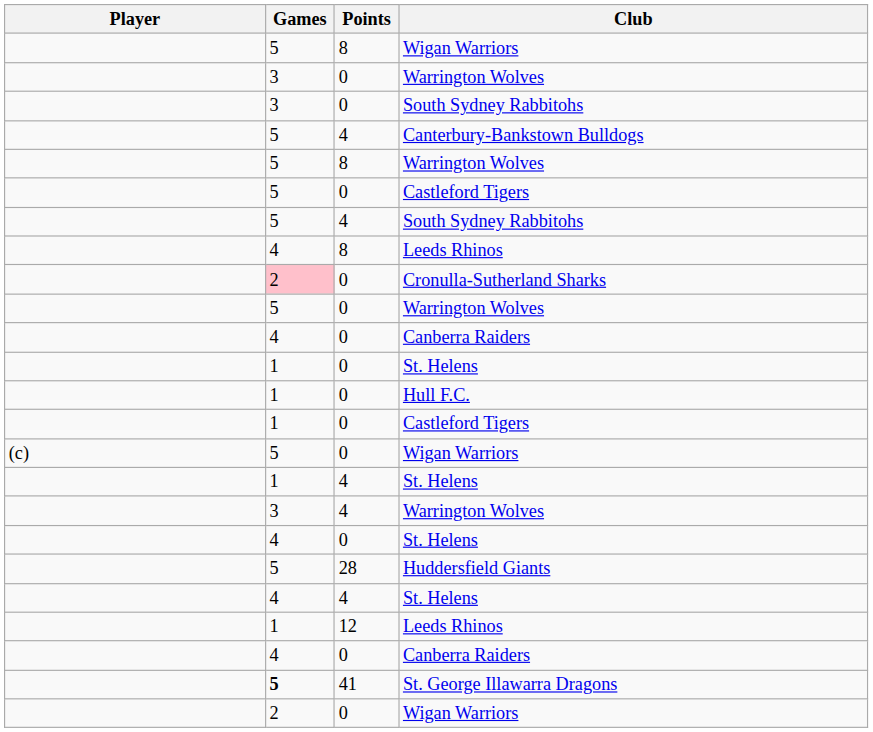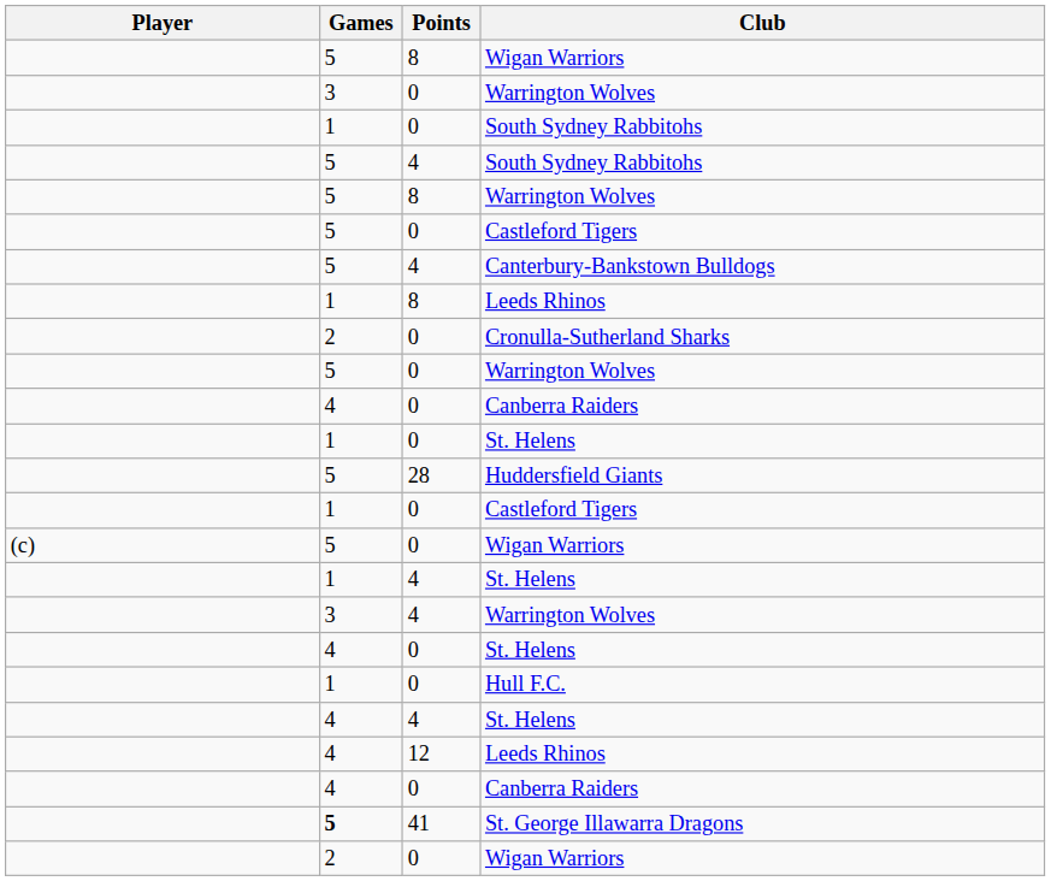0 / South Sydney Rabbitohs | Games: 3 -> 1
rows swapped: 4 / South Sydney Rabbitohs <-> Canterbury-Bankstown Bulldogs
8 / Leeds Rhinos | Games: 4 -> 1
Cronulla-Sutherland Sharks | Games: pink background -> no background
rows swapped: Huddersfield Giants <-> Hull F.C.
12 / Leeds Rhinos | Games: 1 -> 4
